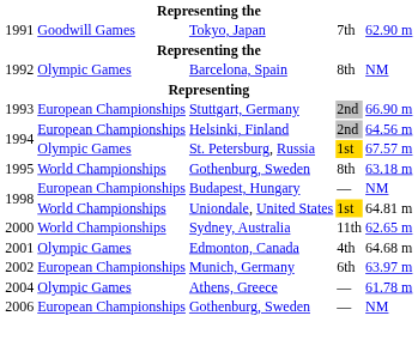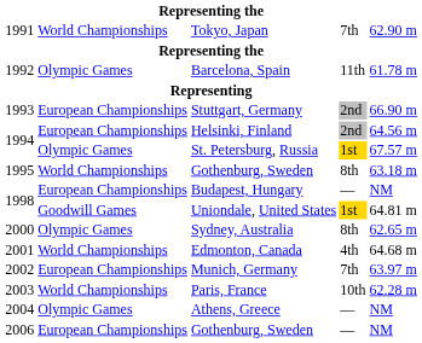Tokyo, Japan | column 2: Goodwill Games -> World Championships
Barcelona, Spain | column 4: 8th -> 11th
Barcelona, Spain | column 5: NM -> 61.78 m
Uniondale, United States | column 2: World Championships -> Goodwill Games
Sydney, Australia | column 2: World Championships -> Olympic Games
Sydney, Australia | column 4: 11th -> 8th
Edmonton, Canada | column 2: Olympic Games -> World Championships
Munich, Germany | column 4: 6th -> 7th
+ row: 2003 | World Championships | Paris, France | 10th | 62.28 m
Athens, Greece | column 5: 61.78 m -> NM
